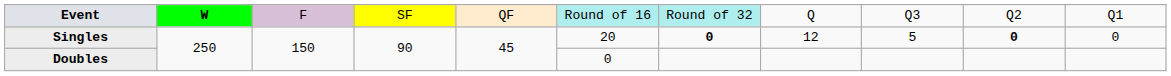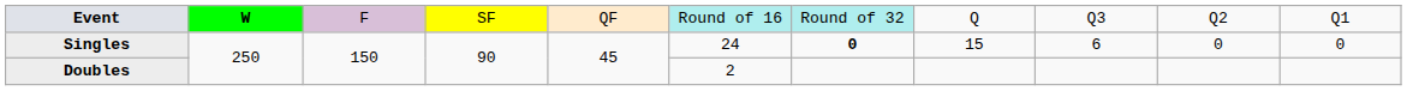Singles | column 6: 20 -> 24
Singles | column 8: 12 -> 15
Singles | column 9: 5 -> 6
Singles | column 10: bold -> normal
Doubles | column 6: 0 -> 2
